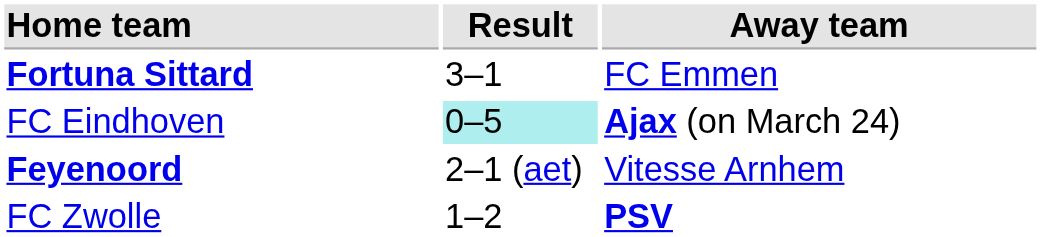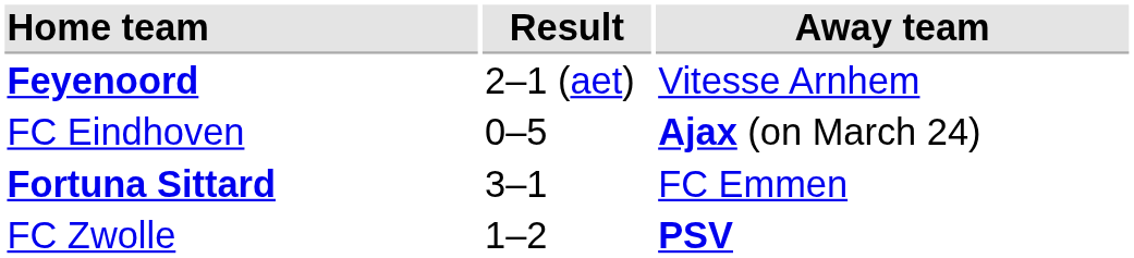rows swapped: Fortuna Sittard <-> Feyenoord
FC Eindhoven | Result: paleturquoise background -> no background
